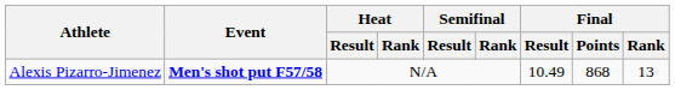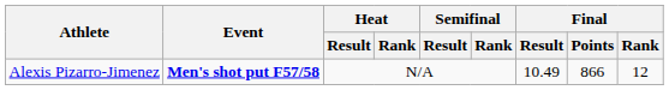Alexis Pizarro-Jimenez | Final / Points: 868 -> 866
Alexis Pizarro-Jimenez | Final / Rank: 13 -> 12
